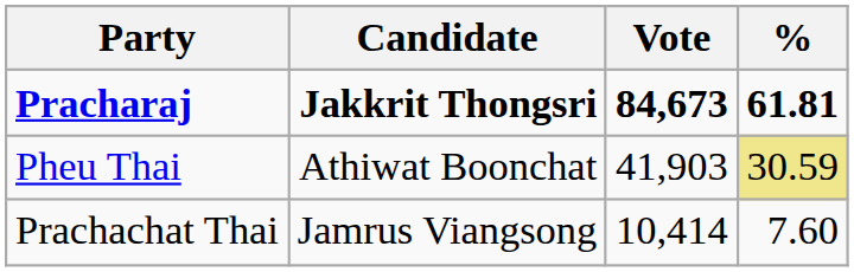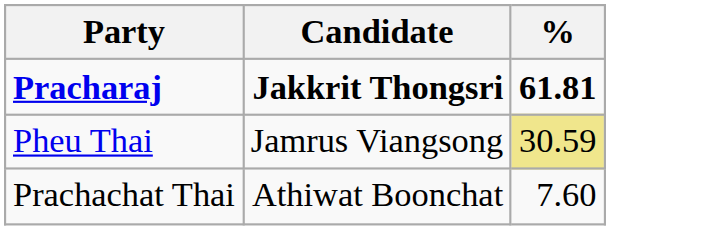- column: Vote | 84,673 | 41,903 | 10,414
Pheu Thai | Candidate: Athiwat Boonchat -> Jamrus Viangsong
Prachachat Thai | Candidate: Jamrus Viangsong -> Athiwat Boonchat
